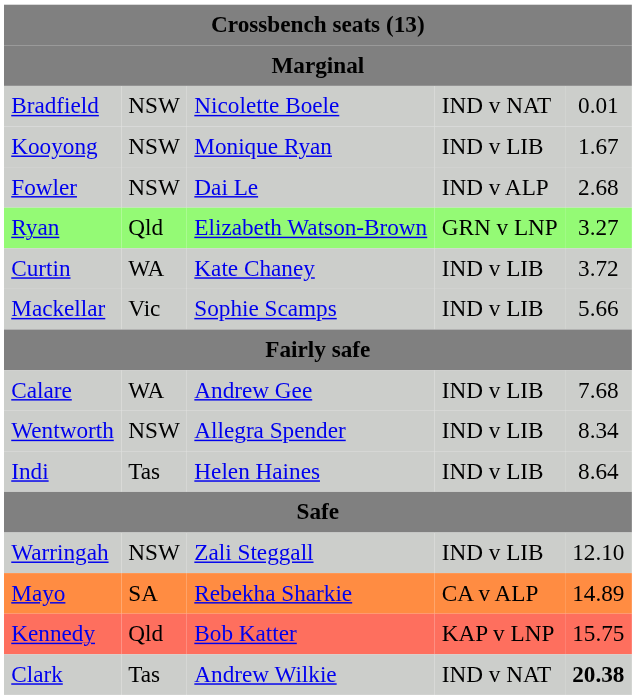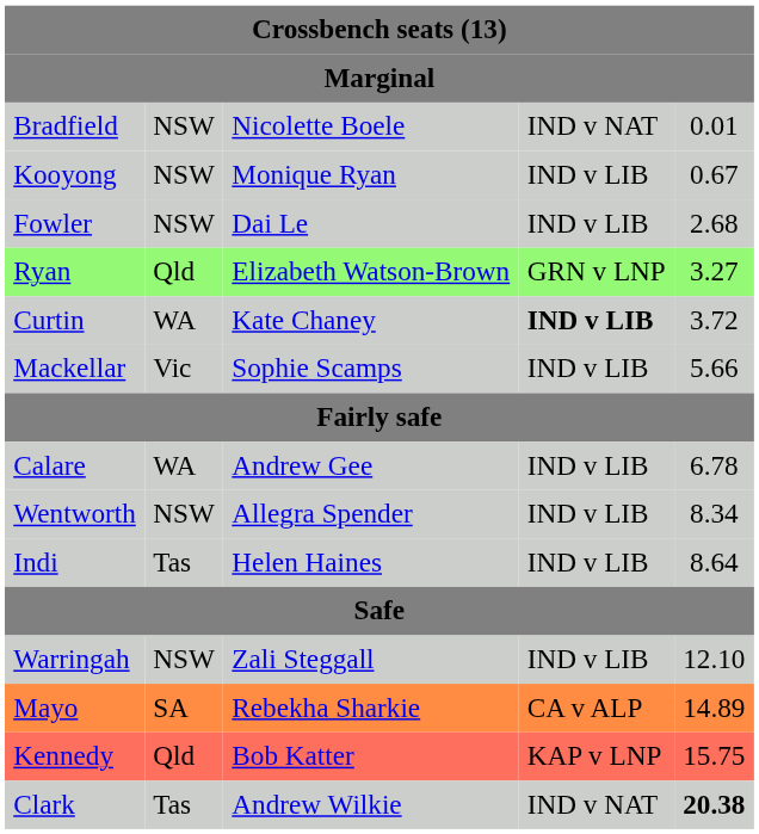Kooyong | column 5: 1.67 -> 0.67
Fowler | column 4: IND v ALP -> IND v LIB
Curtin | column 4: normal -> bold
Calare | column 5: 7.68 -> 6.78
